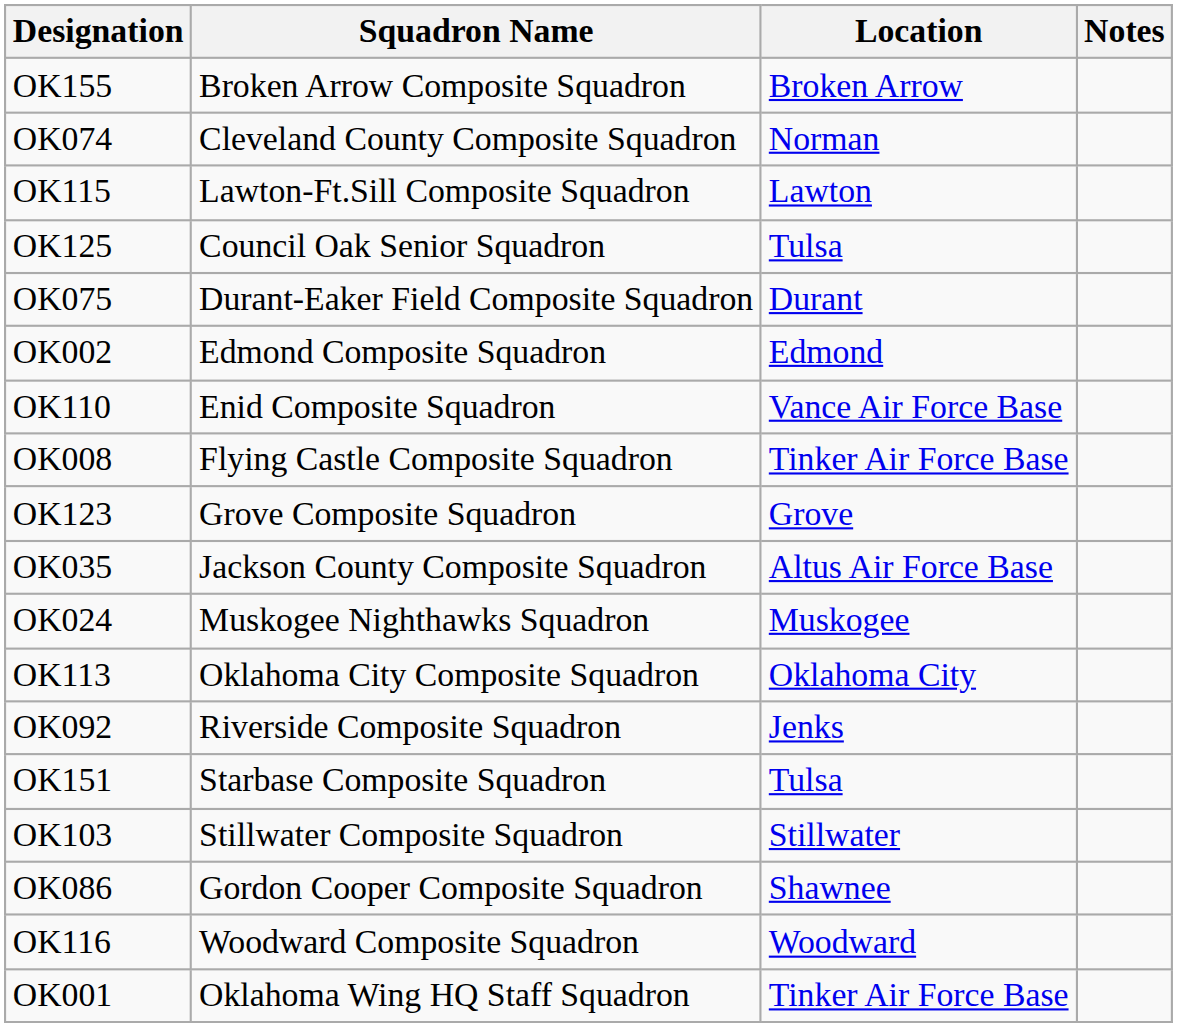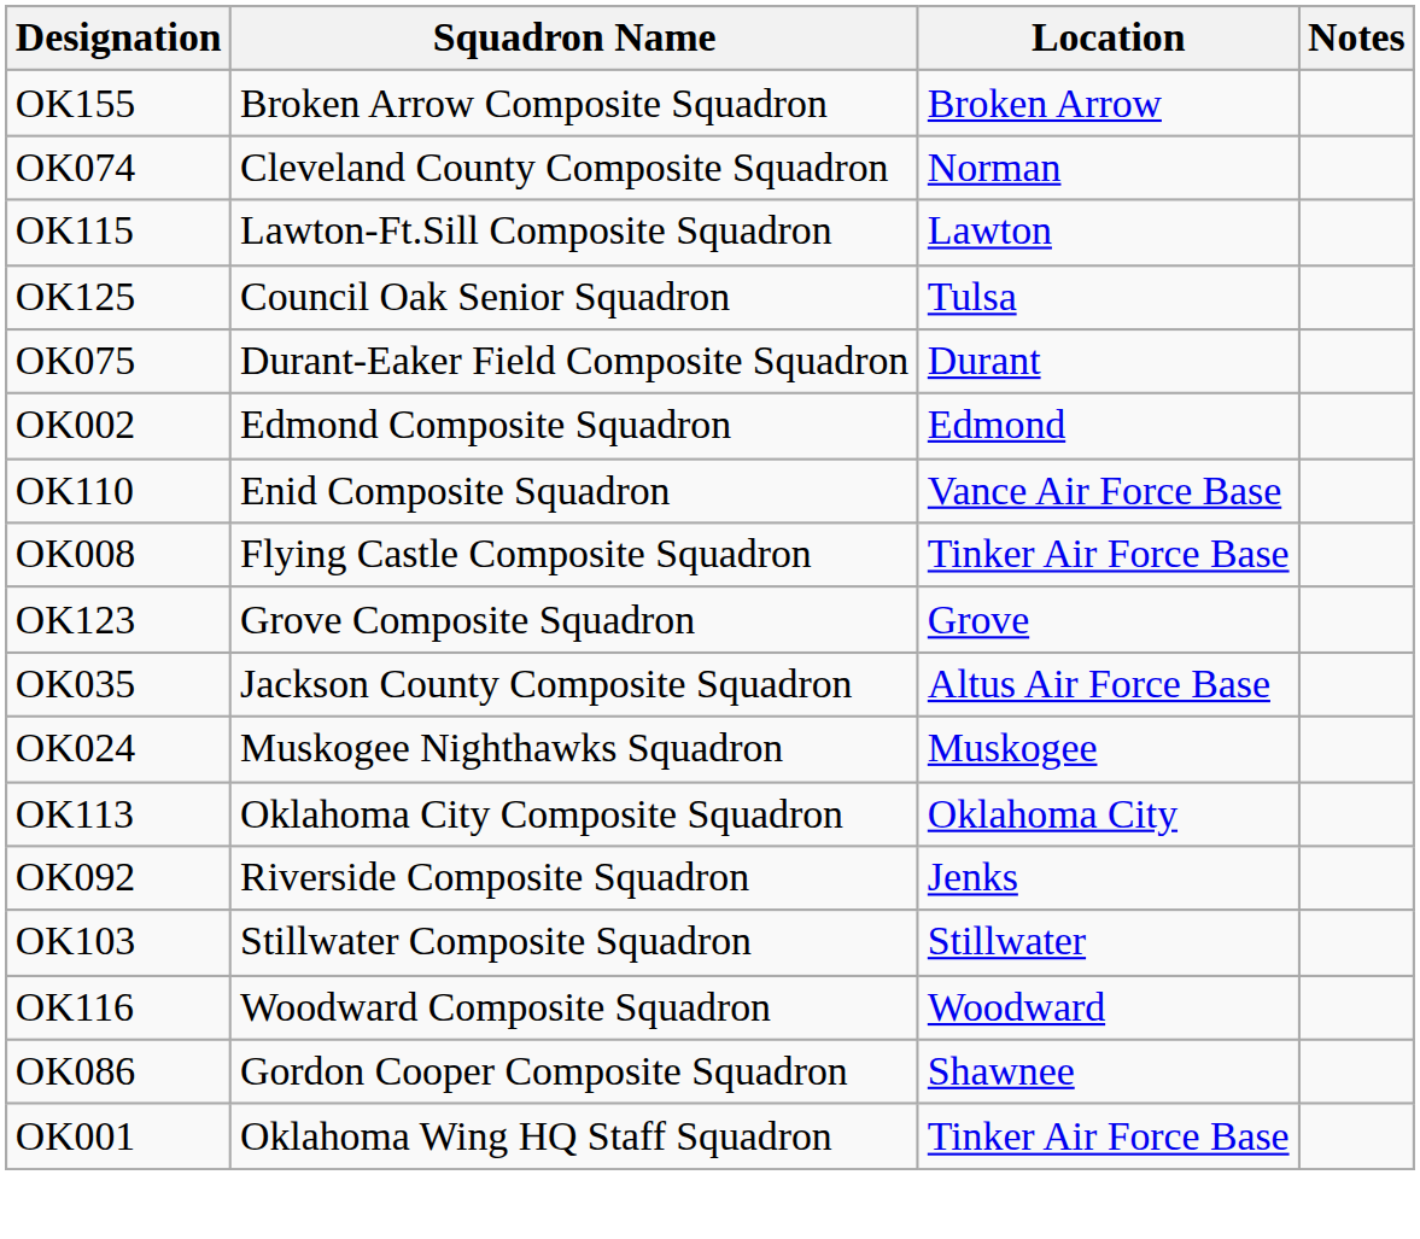- row: OK151 | Starbase Composite Squadron | Tulsa
rows swapped: OK086 <-> OK116
